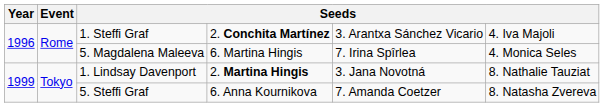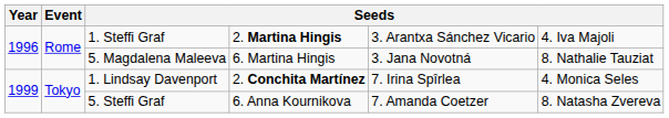1. Steffi Graf | column 4: 2. Conchita Martínez -> 2. Martina Hingis
5. Magdalena Maleeva | column 5: 7. Irina Spîrlea -> 3. Jana Novotná
5. Magdalena Maleeva | column 6: 4. Monica Seles -> 8. Nathalie Tauziat
1. Lindsay Davenport | column 4: 2. Martina Hingis -> 2. Conchita Martínez
1. Lindsay Davenport | column 5: 3. Jana Novotná -> 7. Irina Spîrlea
1. Lindsay Davenport | column 6: 8. Nathalie Tauziat -> 4. Monica Seles
